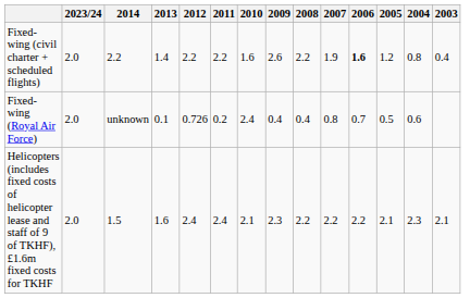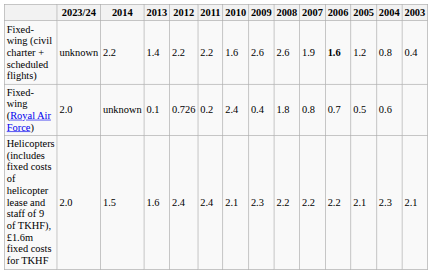Fixed-wing (civil charter + scheduled flights) | 2023/24: 2.0 -> unknown
Fixed-wing (civil charter + scheduled flights) | 2008: 2.2 -> 2.6
Fixed-wing (Royal Air Force) | 2008: 0.4 -> 1.8
